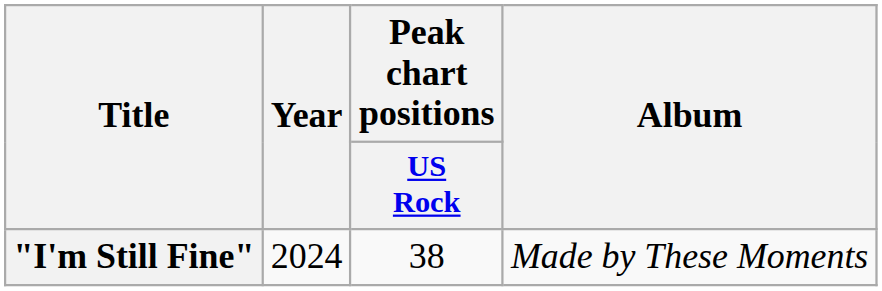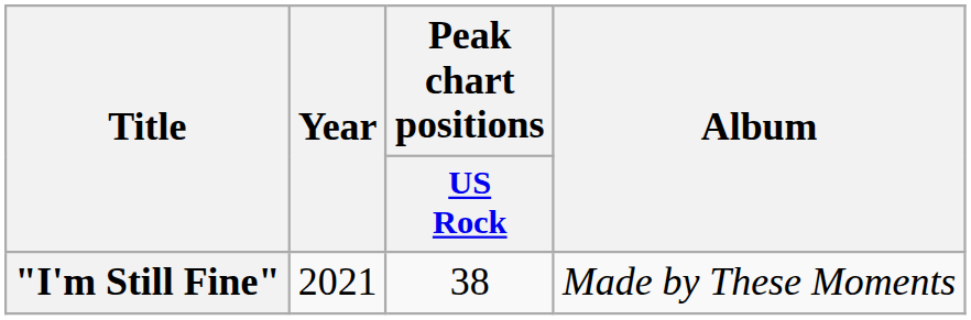"I'm Still Fine" | Year: 2024 -> 2021
